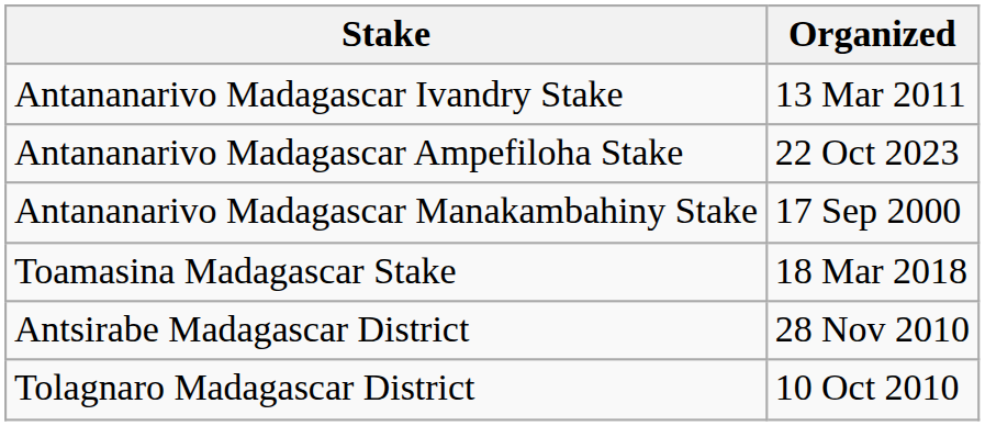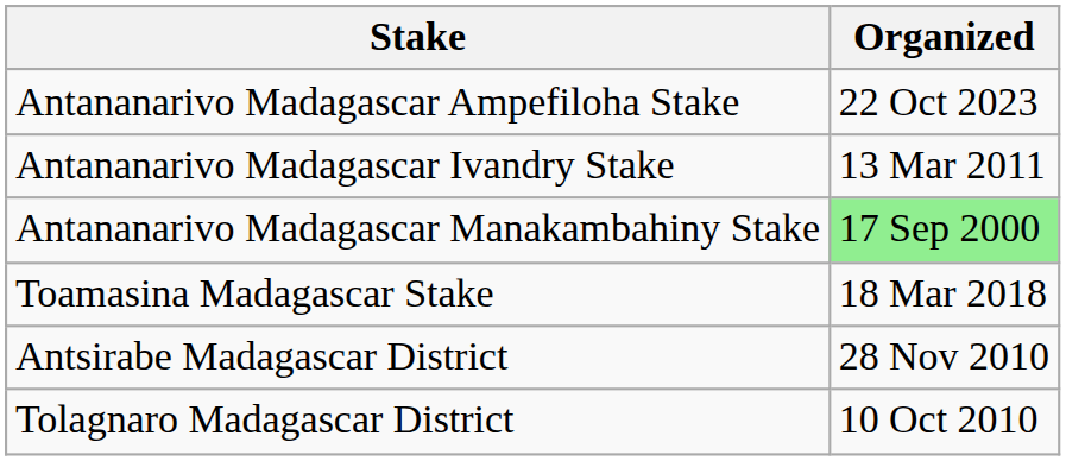rows swapped: Antananarivo Madagascar Ampefiloha Stake <-> Antananarivo Madagascar Ivandry Stake
Antananarivo Madagascar Manakambahiny Stake | Organized: no background -> lightgreen background
